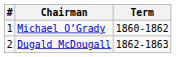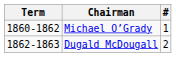columns swapped: # <-> Term
